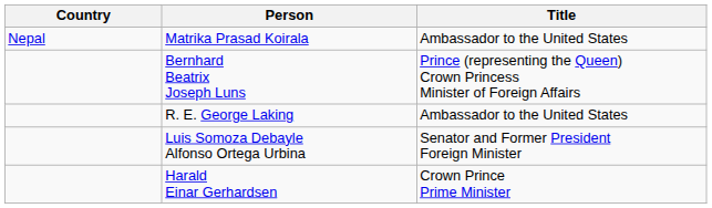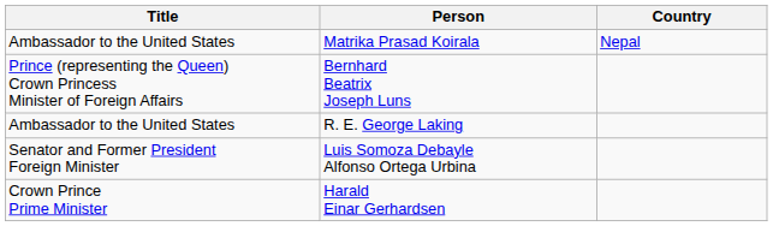columns swapped: Country <-> Title
